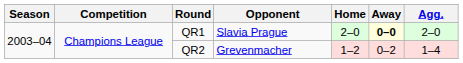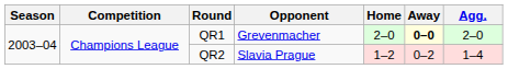QR1 | Opponent: Slavia Prague -> Grevenmacher
QR2 | Opponent: Grevenmacher -> Slavia Prague
